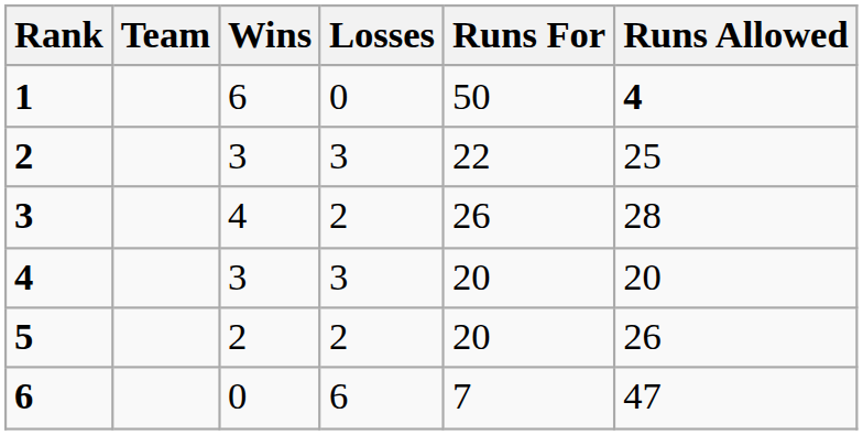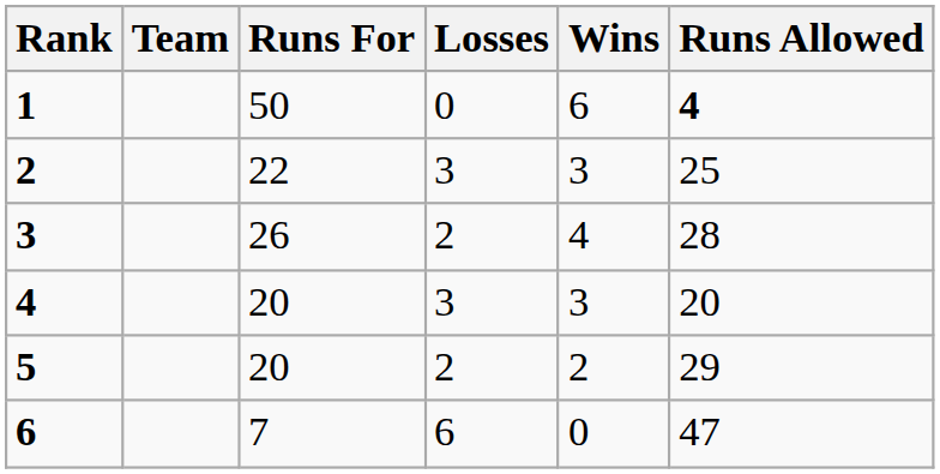columns swapped: Wins <-> Runs For
5 | Runs Allowed: 26 -> 29
